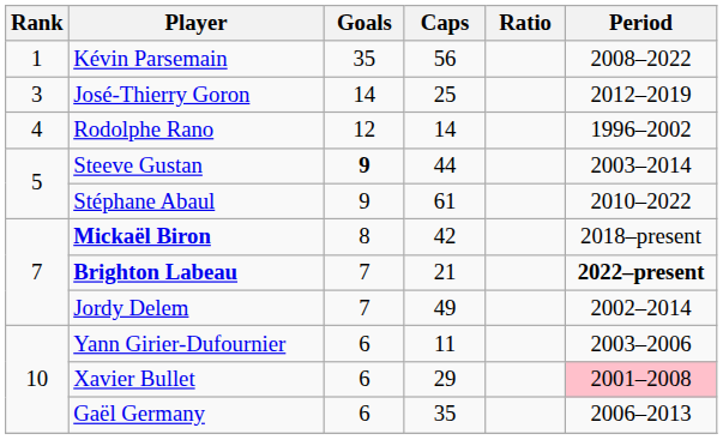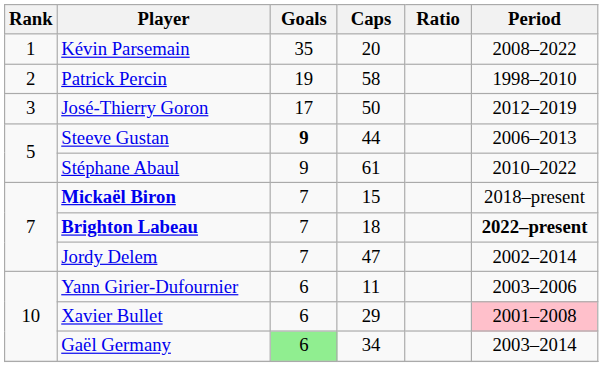Kévin Parsemain | Caps: 56 -> 20
+ row: 2 | Patrick Percin | 19 | 58 | 1998–2010
José-Thierry Goron | Goals: 14 -> 17
José-Thierry Goron | Caps: 25 -> 50
- row: 4 | Rodolphe Rano | 12 | 14 | 1996–2002
Steeve Gustan | Period: 2003–2014 -> 2006–2013
Mickaël Biron | Goals: 8 -> 7
Mickaël Biron | Caps: 42 -> 15
Brighton Labeau | Caps: 21 -> 18
Jordy Delem | Caps: 49 -> 47
Gaël Germany | Goals: no background -> lightgreen background
Gaël Germany | Caps: 35 -> 34
Gaël Germany | Period: 2006–2013 -> 2003–2014
